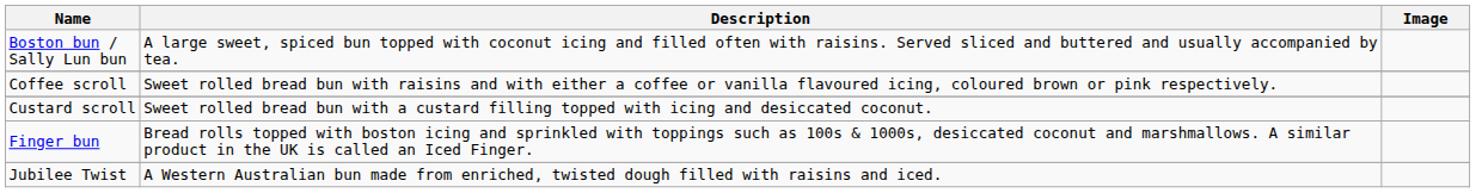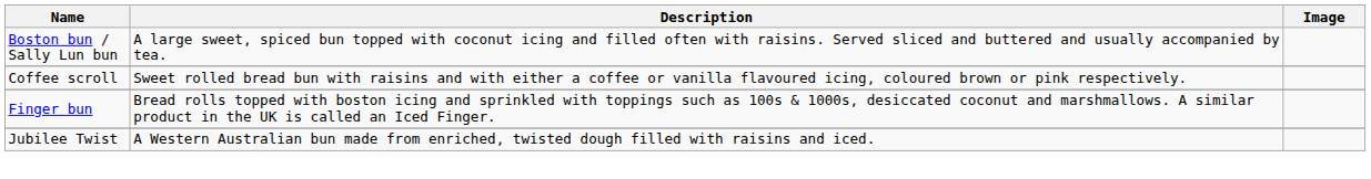- row: Custard scroll | Sweet rolled bread bun with a custard filling topped with icing and desiccated coconut.
